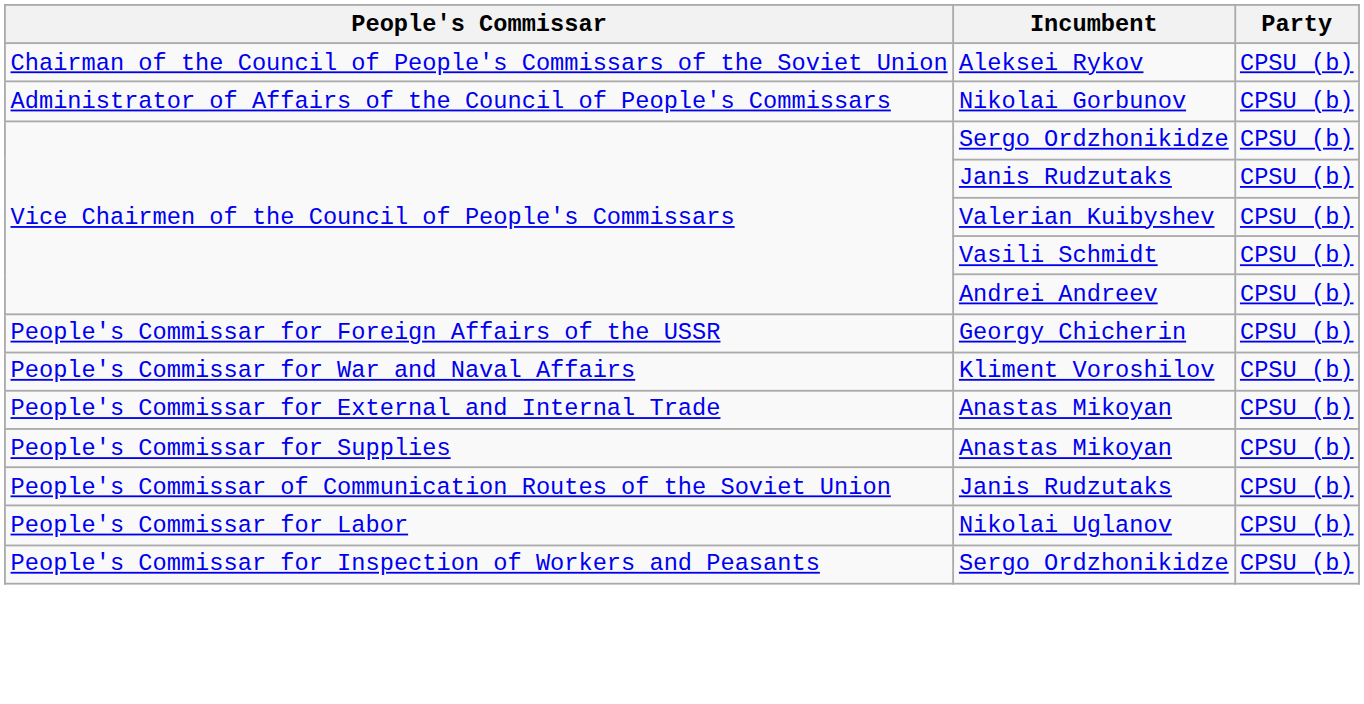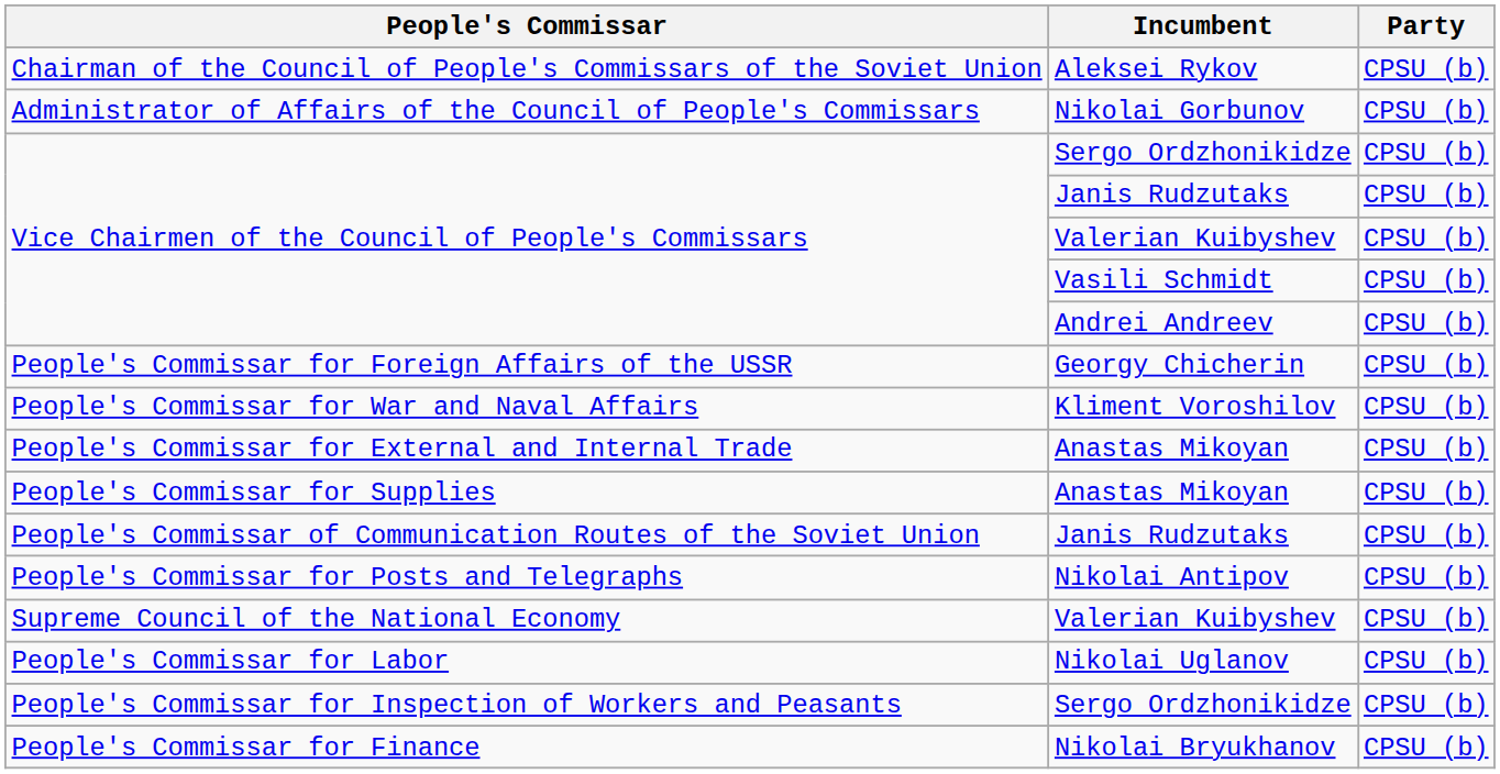+ row: People's Commissar for Posts and Telegraphs | Nikolai Antipov | CPSU (b)
+ row: Supreme Council of the National Economy | Valerian Kuibyshev | CPSU (b)
+ row: People's Commissar for Finance | Nikolai Bryukhanov | CPSU (b)
